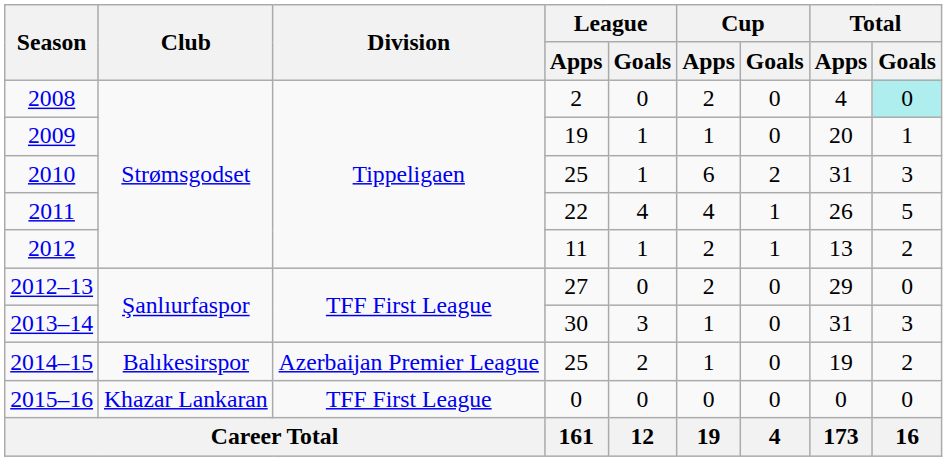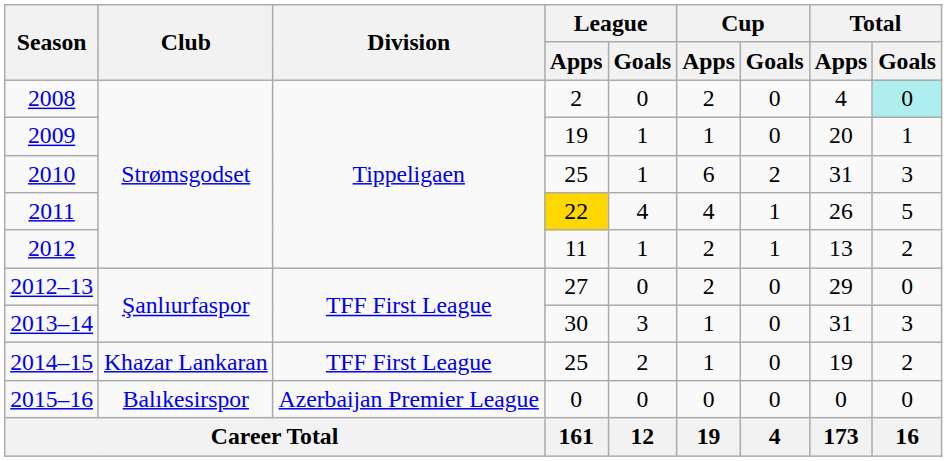2011 | League / Apps: no background -> gold background
2014–15 | Club: Balıkesirspor -> Khazar Lankaran
2014–15 | Division: Azerbaijan Premier League -> TFF First League
2015–16 | Club: Khazar Lankaran -> Balıkesirspor
2015–16 | Division: TFF First League -> Azerbaijan Premier League
